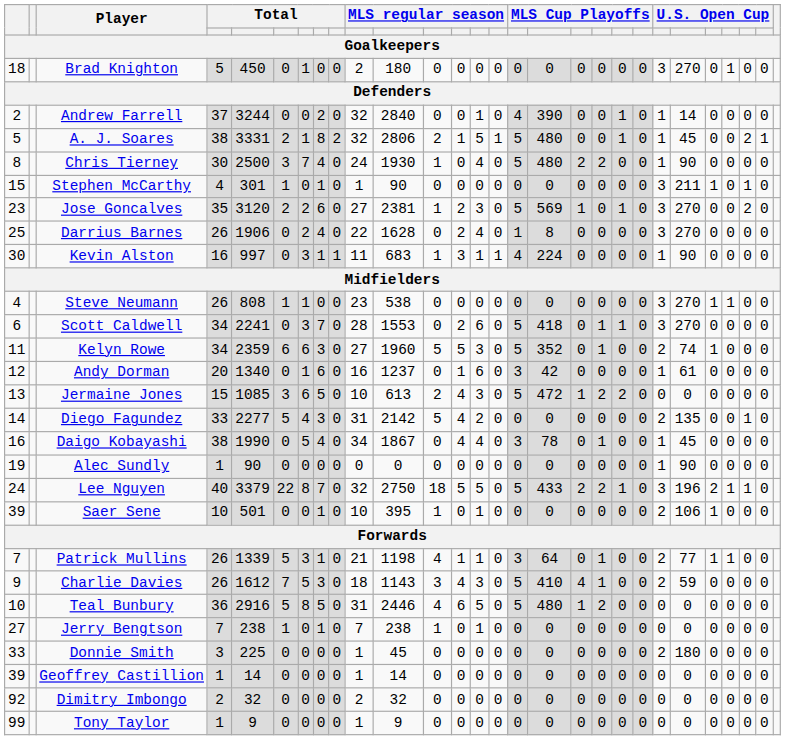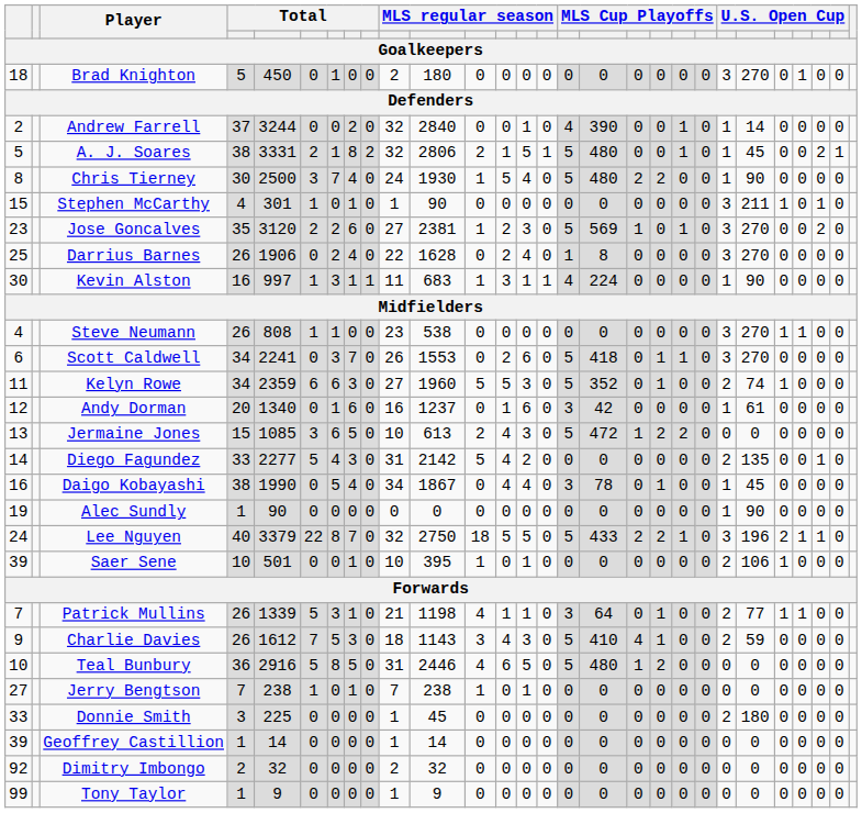Chris Tierney | column 13: 0 -> 5
Kevin Alston | column 6: 0 -> 1
Scott Caldwell | column 10: 28 -> 26
